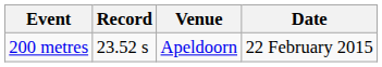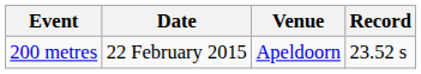columns swapped: Record <-> Date
